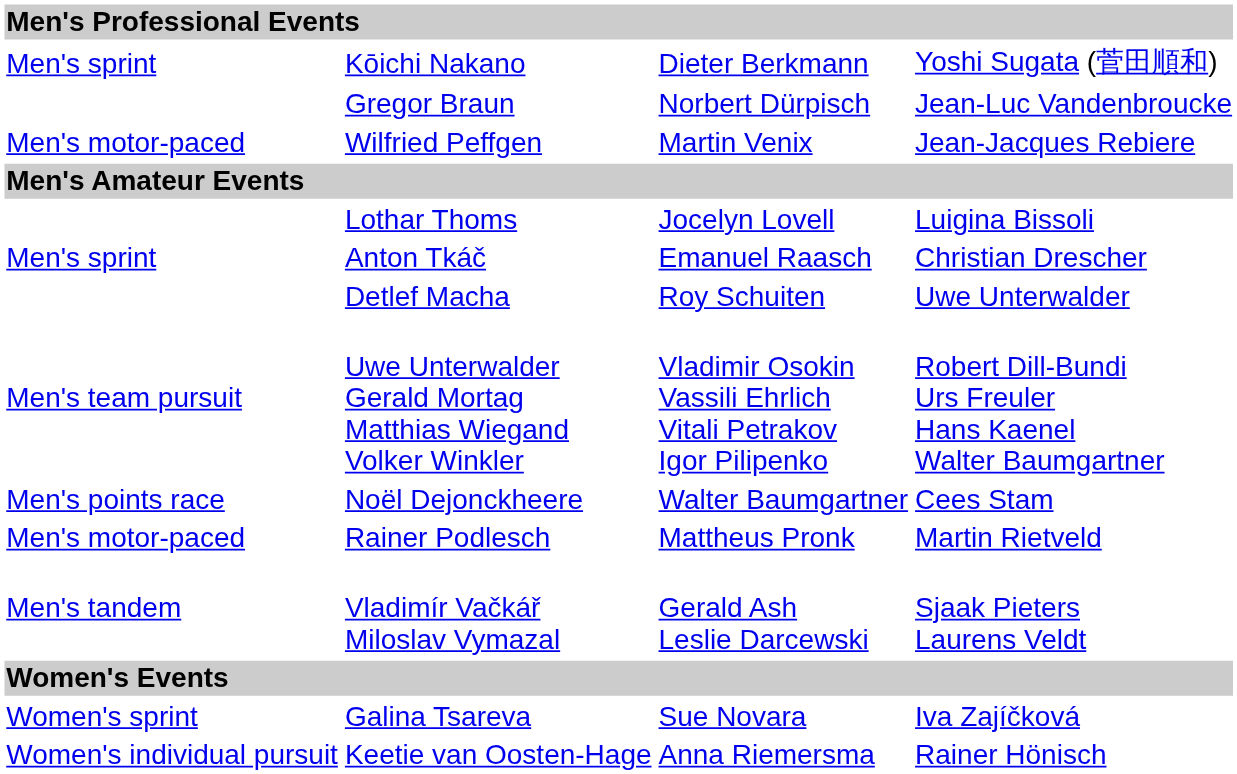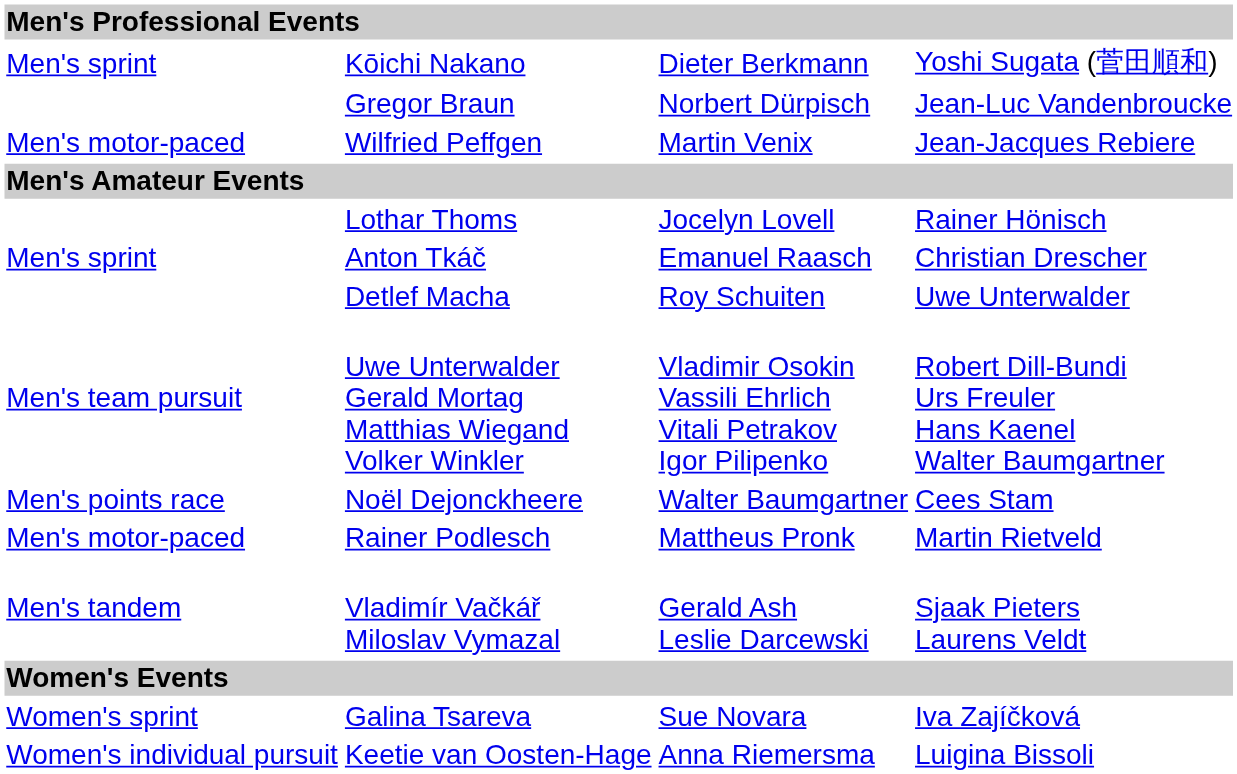Lothar Thoms | column 4: Luigina Bissoli -> Rainer Hönisch
Keetie van Oosten-Hage | column 4: Rainer Hönisch -> Luigina Bissoli
